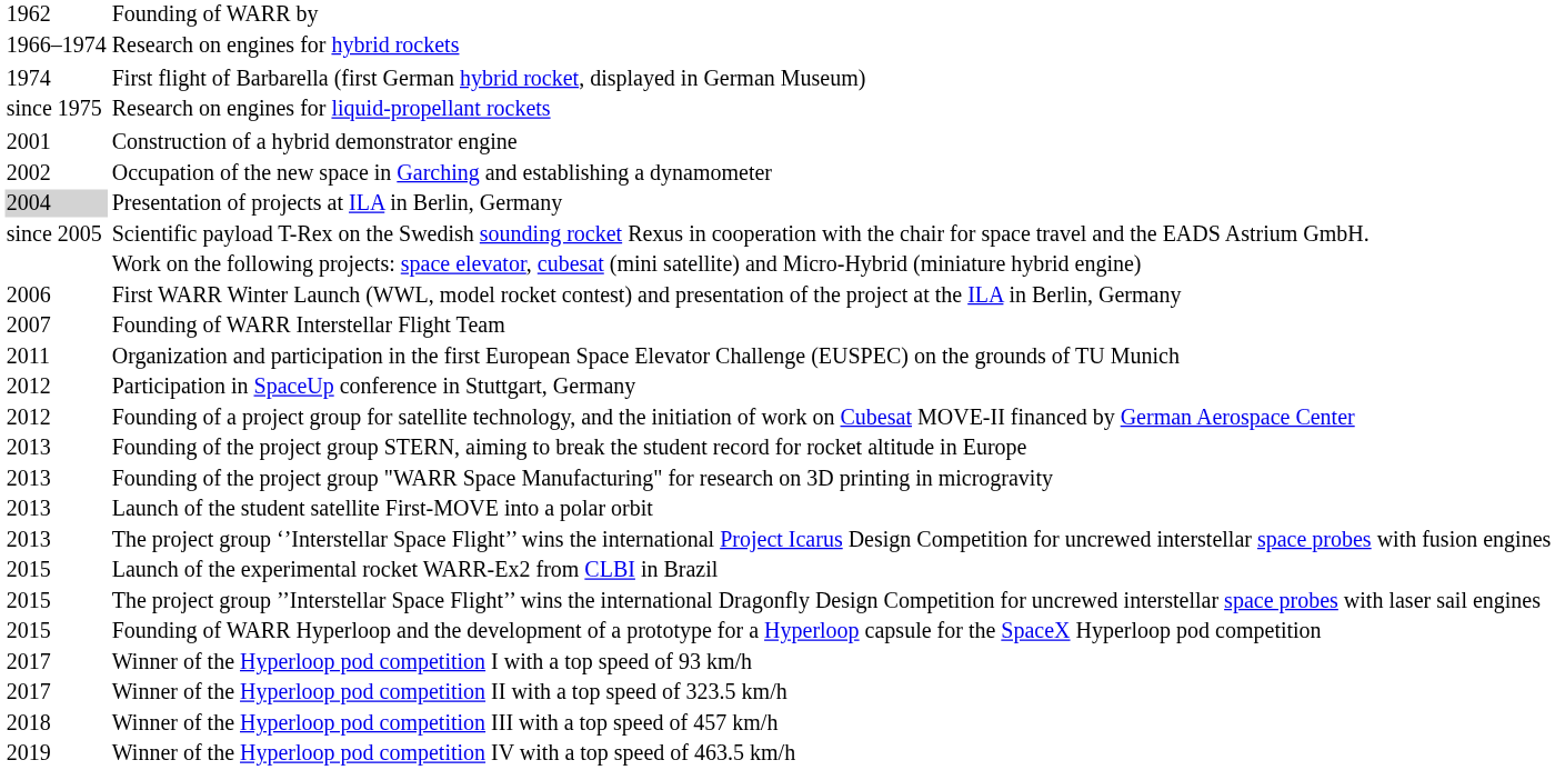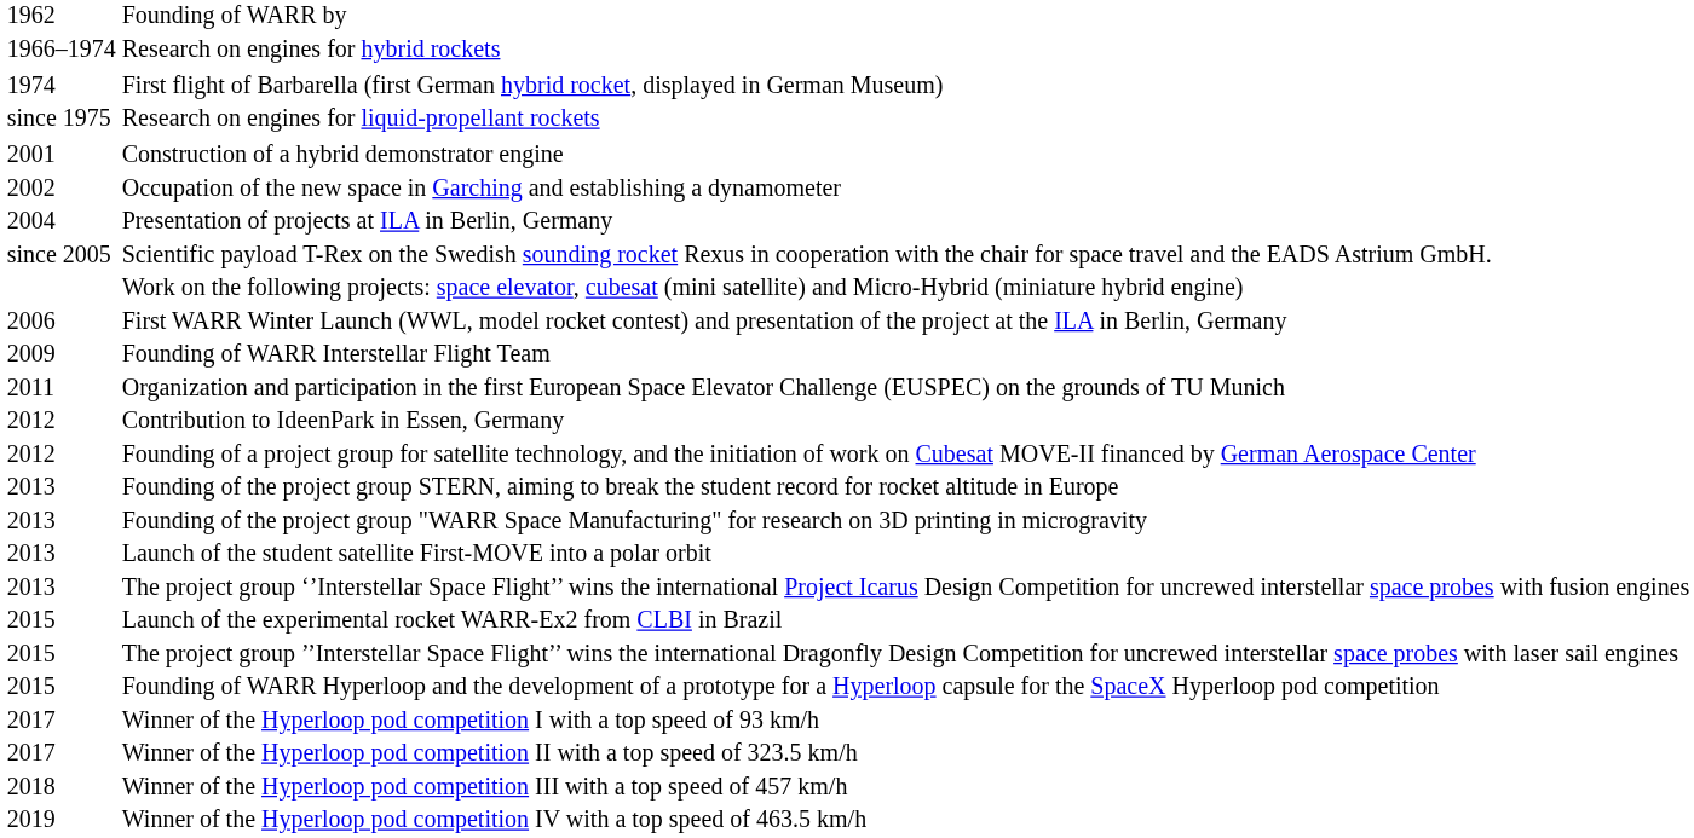Presentation of projects at ILA in Berlin, Germany | column 1: lightgrey background -> no background
Founding of WARR Interstellar Flight Team | column 1: 2007 -> 2009
+ row: 2012 | Contribution to IdeenPark in Essen, Germany
- row: 2012 | Participation in SpaceUp conference in Stuttgart, Germany
